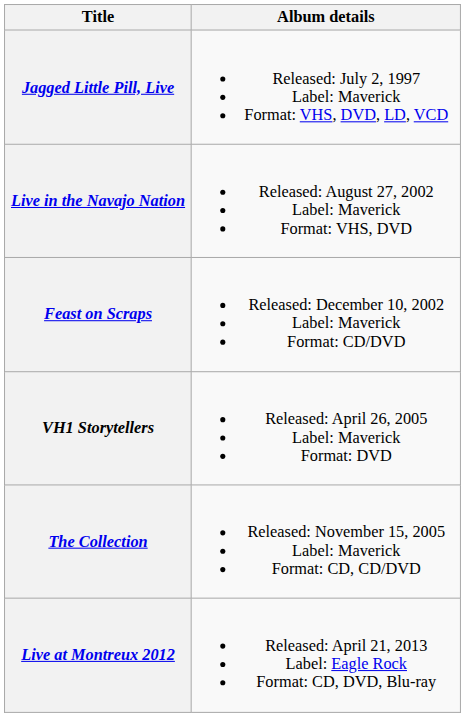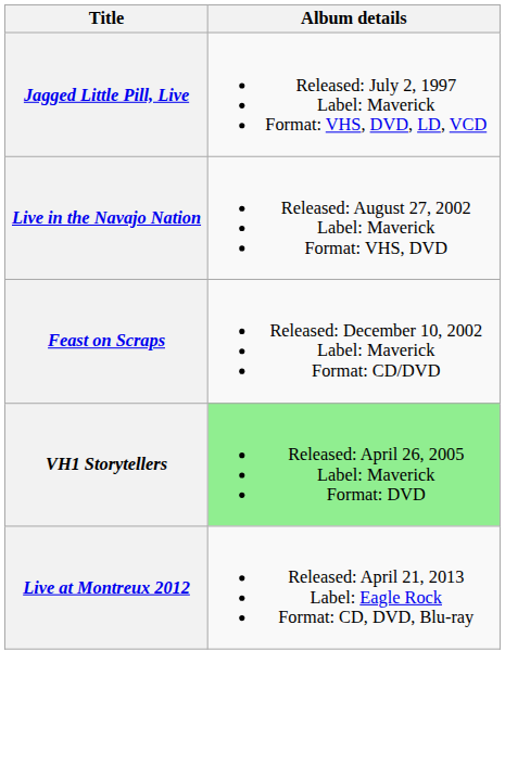VH1 Storytellers | Album details: no background -> lightgreen background
- row: The Collection | Released: November 15, 2005 Label: Maverick Format: CD, CD/DVD
